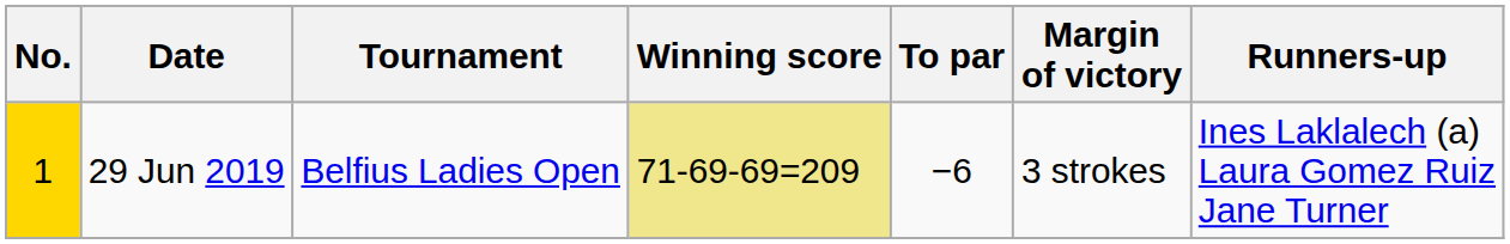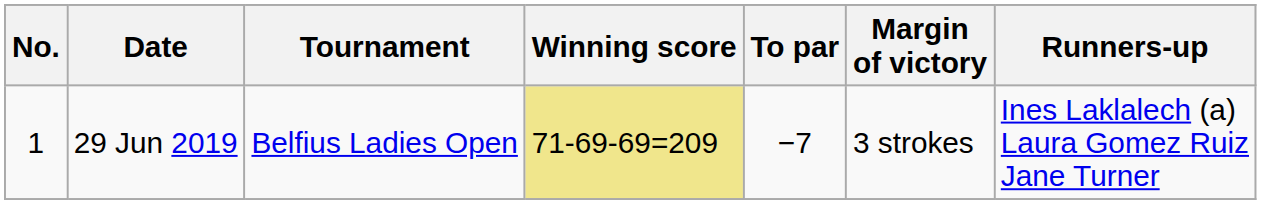29 Jun 2019 | No.: gold background -> no background
29 Jun 2019 | To par: −6 -> −7
